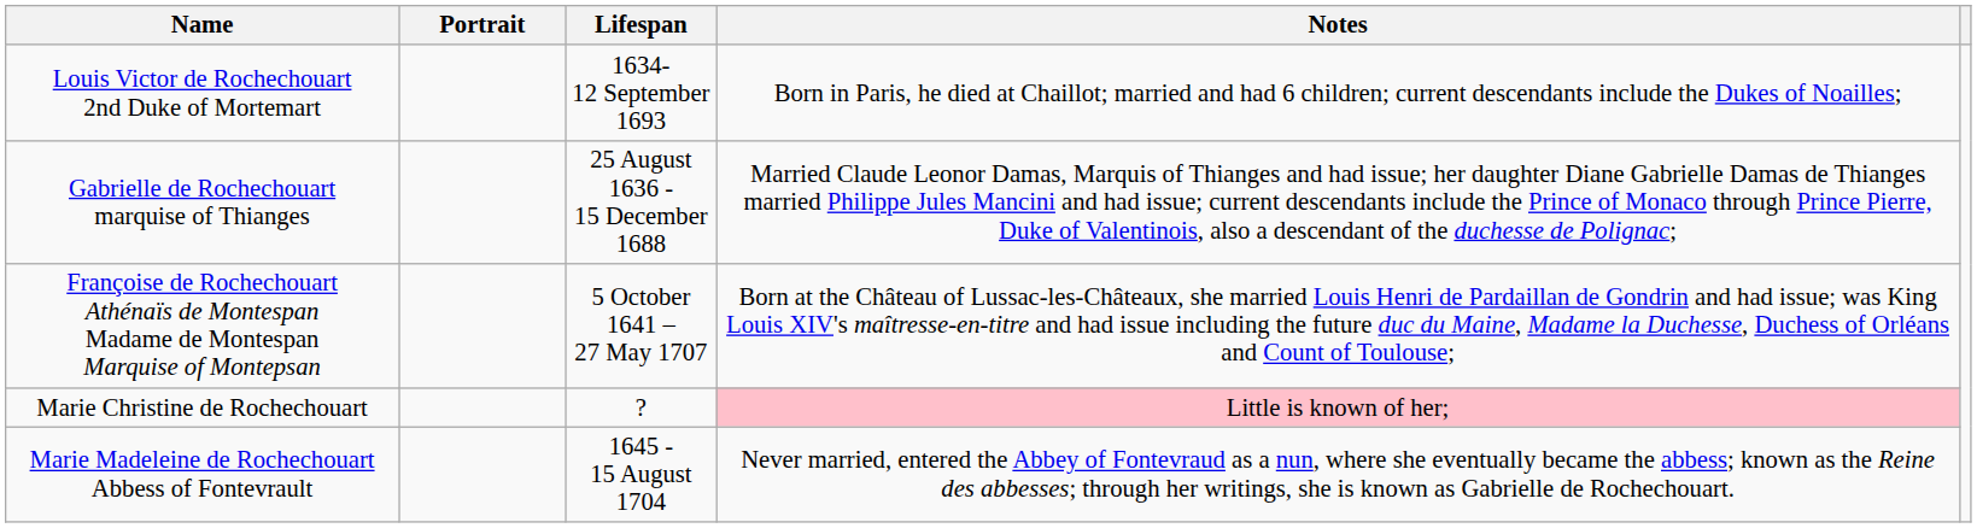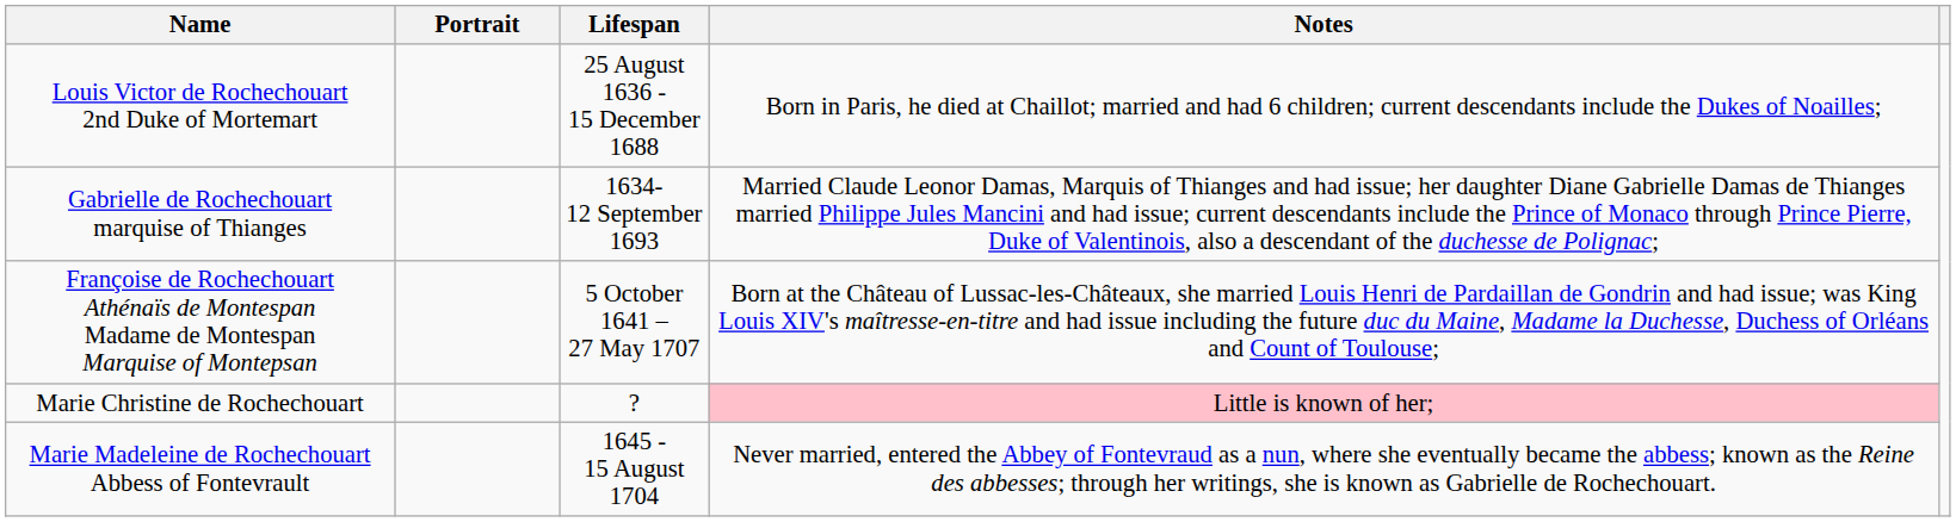Louis Victor de Rochechouart 2nd Duke of Mortemart | Lifespan: 1634- 12 September 1693 -> 25 August 1636 - 15 December 1688
Gabrielle de Rochechouart marquise of Thianges | Lifespan: 25 August 1636 - 15 December 1688 -> 1634- 12 September 1693
